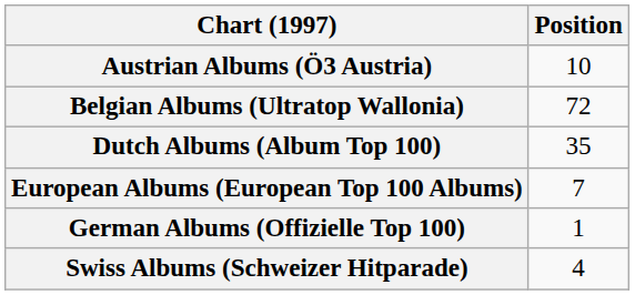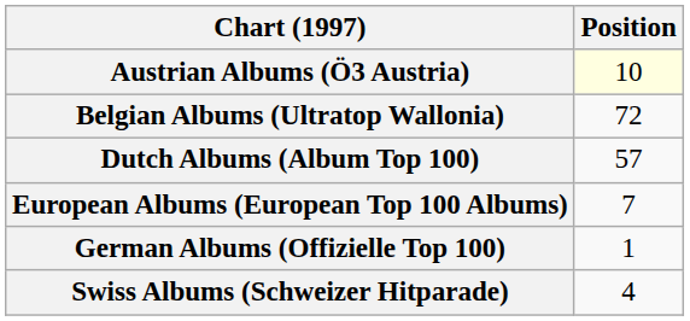Austrian Albums (Ö3 Austria) | Position: no background -> lightyellow background
Dutch Albums (Album Top 100) | Position: 35 -> 57
